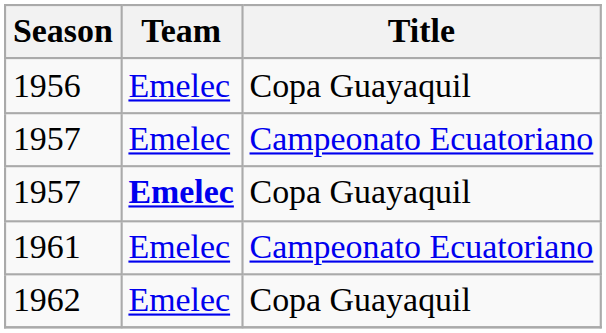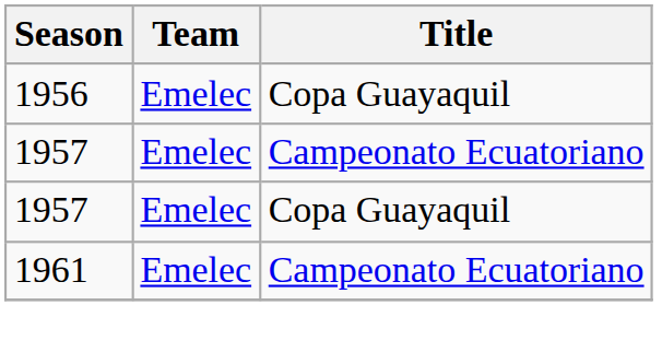1957 / Copa Guayaquil | Team: bold -> normal
- row: 1962 | Emelec | Copa Guayaquil
